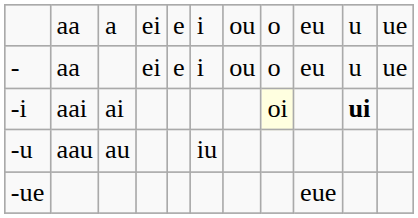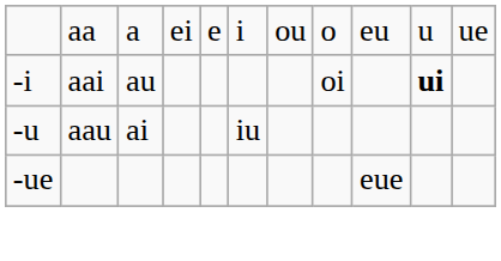- row: - | aa | ei | e | i | ou | o | eu | u | ue
aai | column 3: ai -> au
aai | column 8: lightyellow background -> no background
aau | column 3: au -> ai
